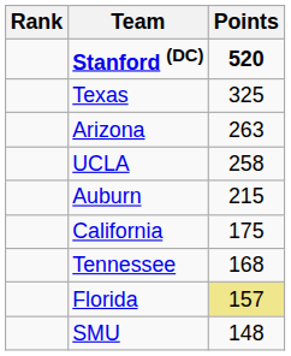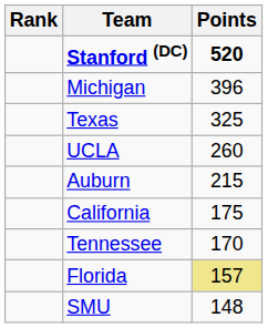+ row: Michigan | 396
- row: Arizona | 263
UCLA | Points: 258 -> 260
Tennessee | Points: 168 -> 170
